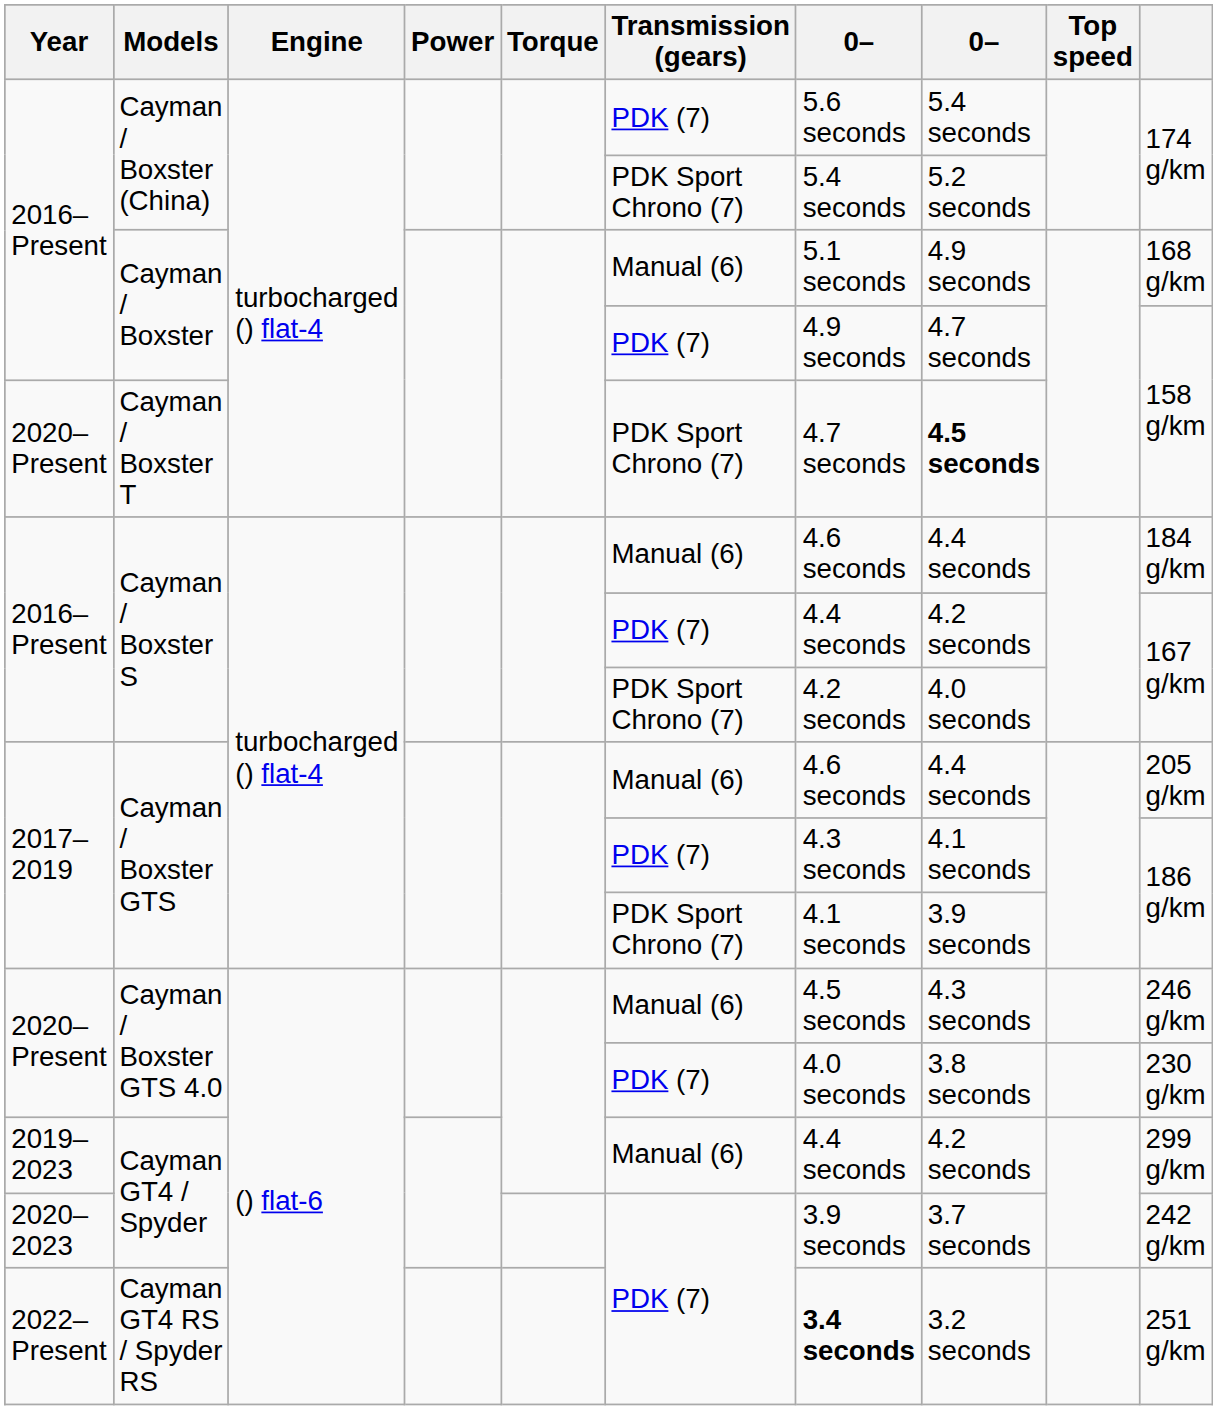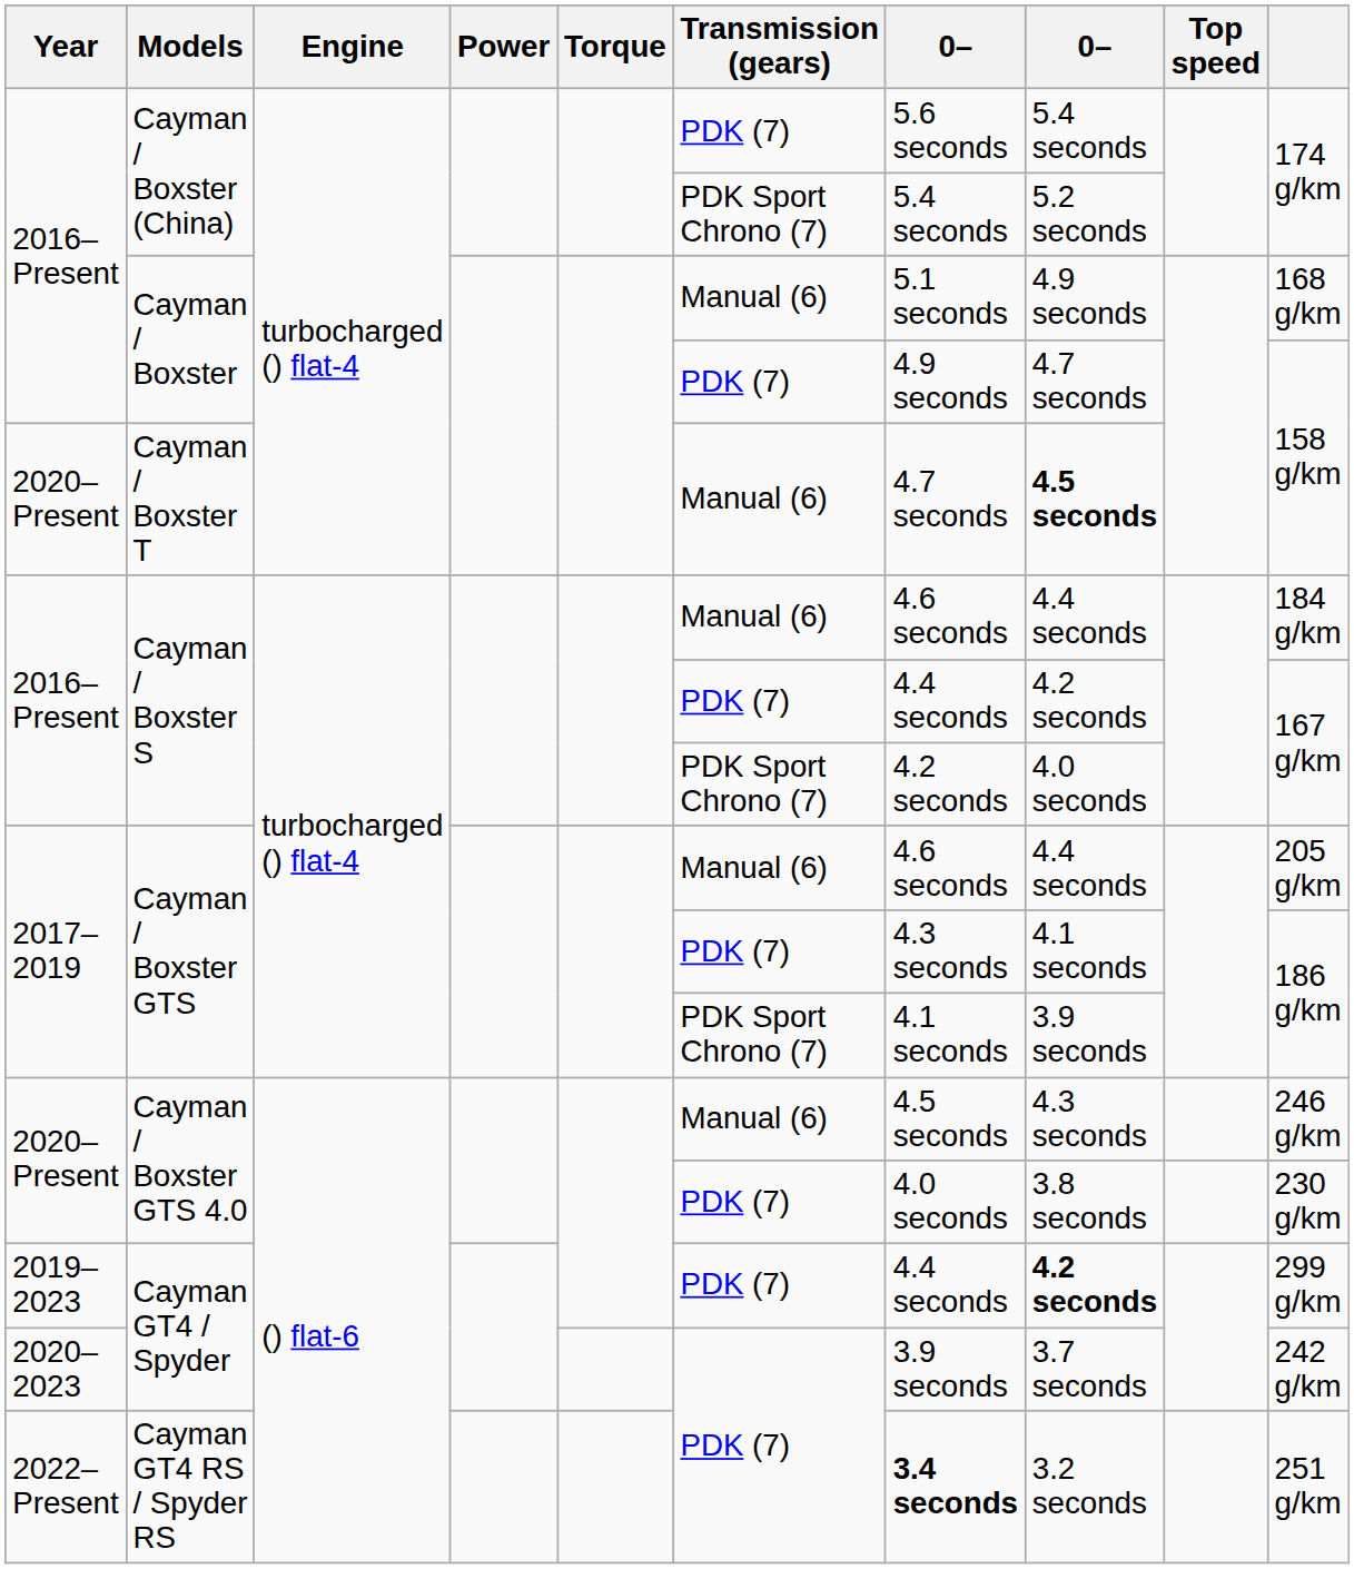Cayman / Boxster T | Transmission (gears): PDK Sport Chrono (7) -> Manual (6)
2019–2023 / Cayman GT4 / Spyder | Transmission (gears): Manual (6) -> PDK (7)
2019–2023 / Cayman GT4 / Spyder | column 8: normal -> bold
